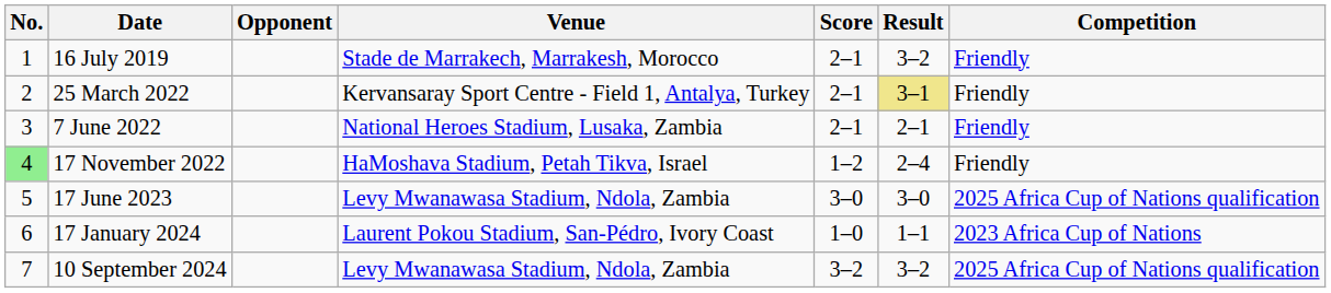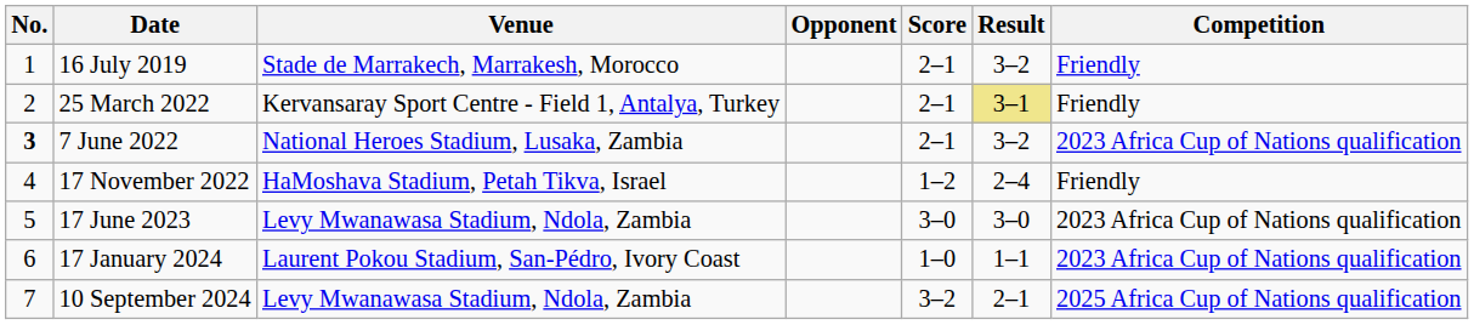columns swapped: Venue <-> Opponent
7 June 2022 | No.: normal -> bold
7 June 2022 | Result: 2–1 -> 3–2
7 June 2022 | Competition: Friendly -> 2023 Africa Cup of Nations qualification
17 November 2022 | No.: lightgreen background -> no background
17 June 2023 | Competition: 2025 Africa Cup of Nations qualification -> 2023 Africa Cup of Nations qualification
17 January 2024 | Competition: 2023 Africa Cup of Nations -> 2023 Africa Cup of Nations qualification
10 September 2024 | Result: 3–2 -> 2–1
